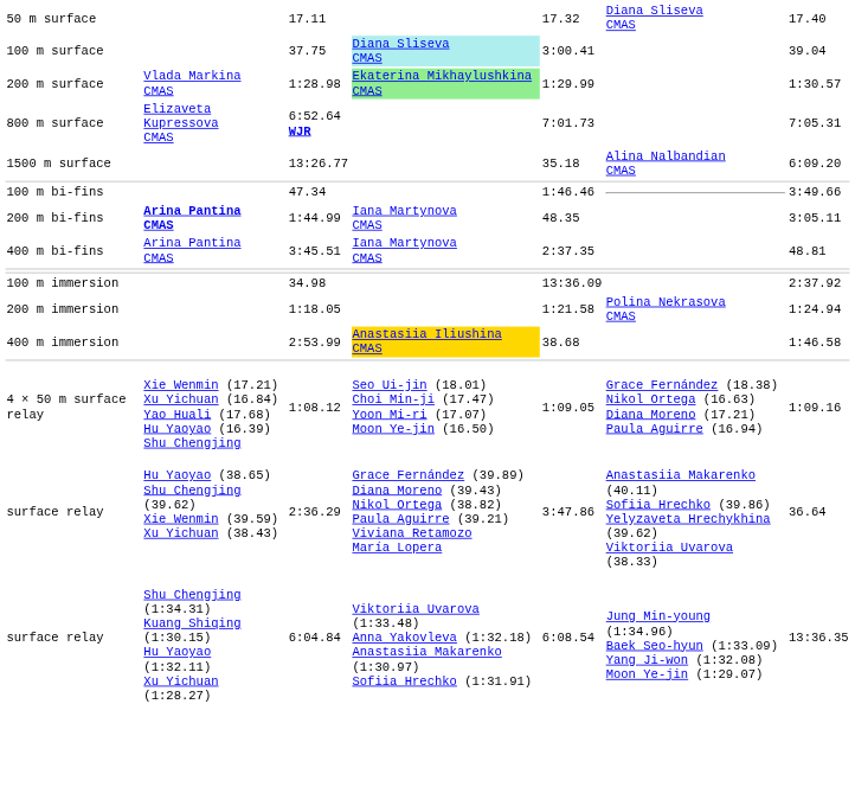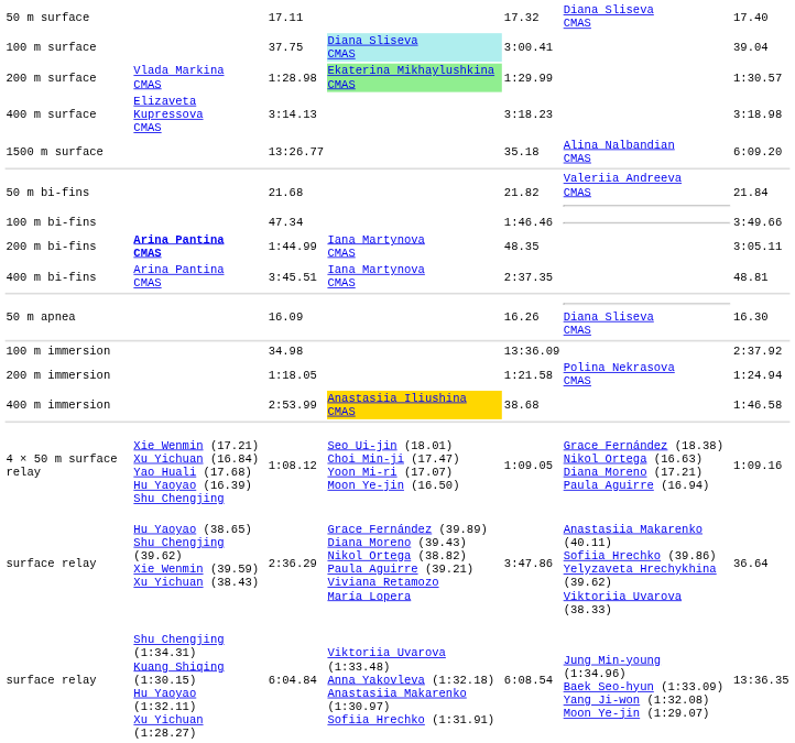+ row: 400 m surface | Elizaveta Kupressova CMAS | 3:14.13 | 3:18.23 | 3:18.98
- row: 800 m surface | Elizaveta Kupressova CMAS | 6:52.64 WJR | 7:01.73 | 7:05.31
+ row: 50 m bi-fins | 21.68 | 21.82 | Valeriia Andreeva CMAS | 21.84
+ row: 50 m apnea | 16.09 | 16.26 | Diana Sliseva CMAS | 16.30
